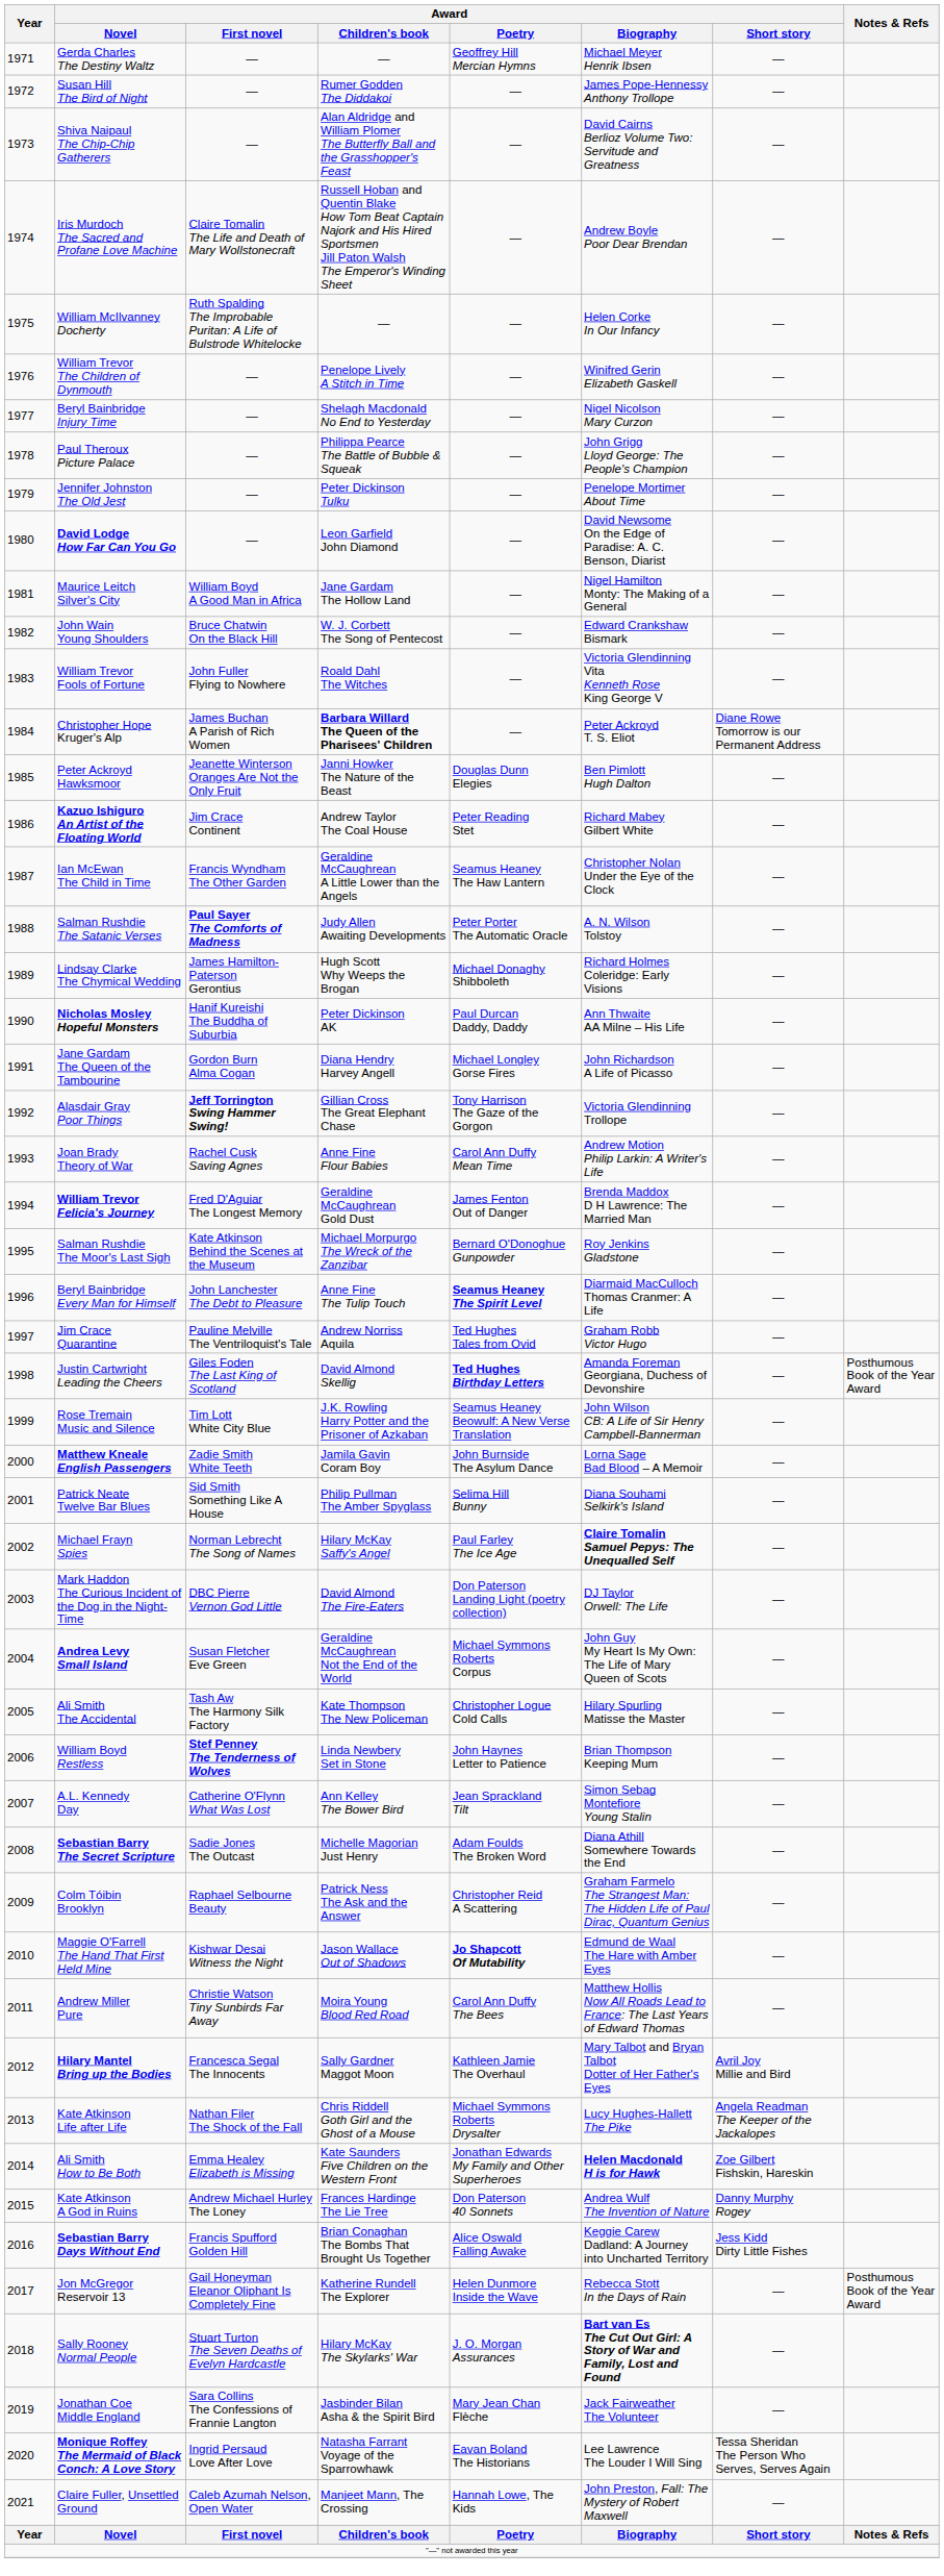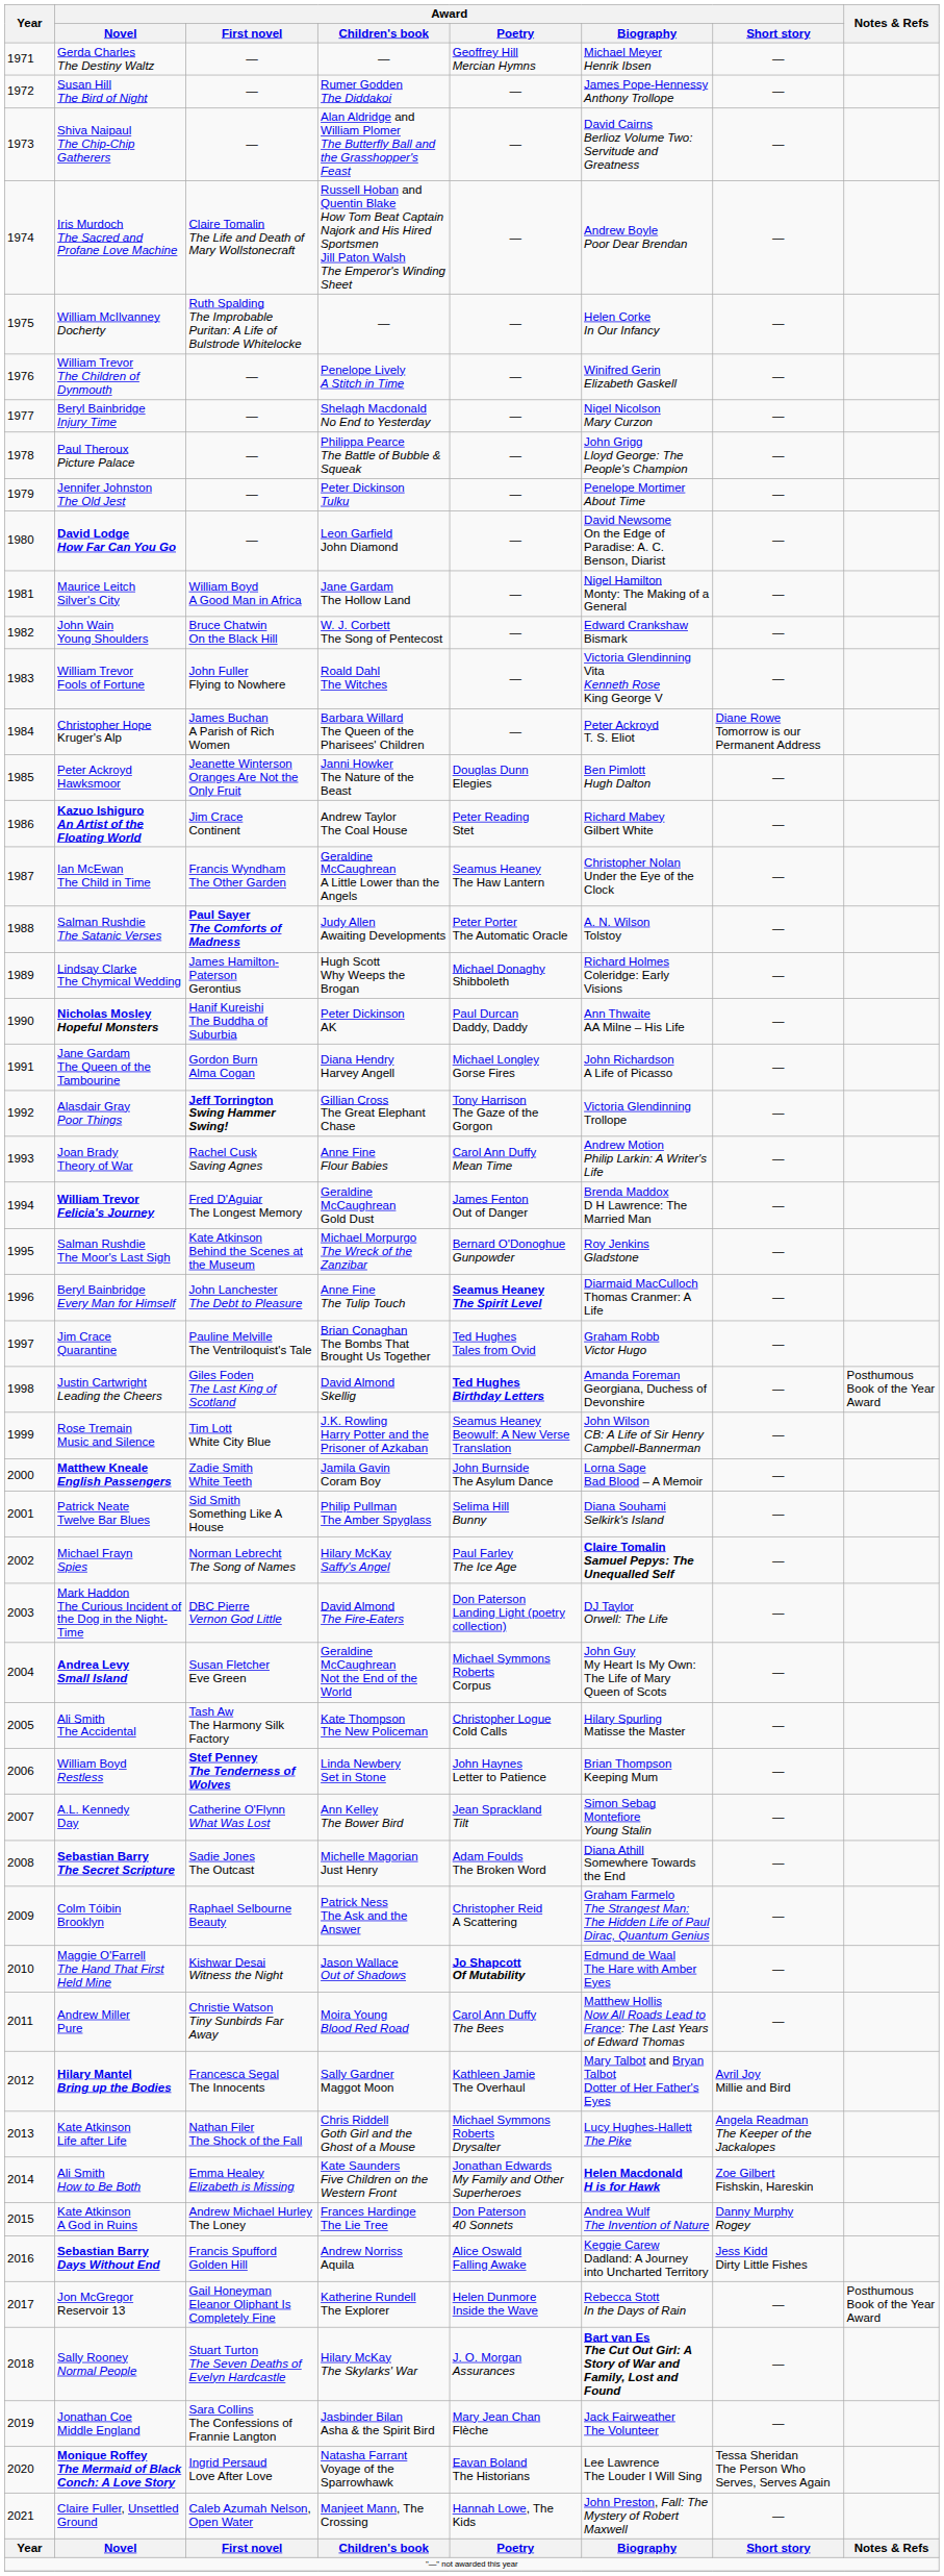Christopher Hope Kruger's Alp | Award / Children's book: bold -> normal
Jim Crace Quarantine | Award / Children's book: Andrew Norriss Aquila -> Brian Conaghan The Bombs That Brought Us Together
Sebastian Barry Days Without End | Award / Children's book: Brian Conaghan The Bombs That Brought Us Together -> Andrew Norriss Aquila
